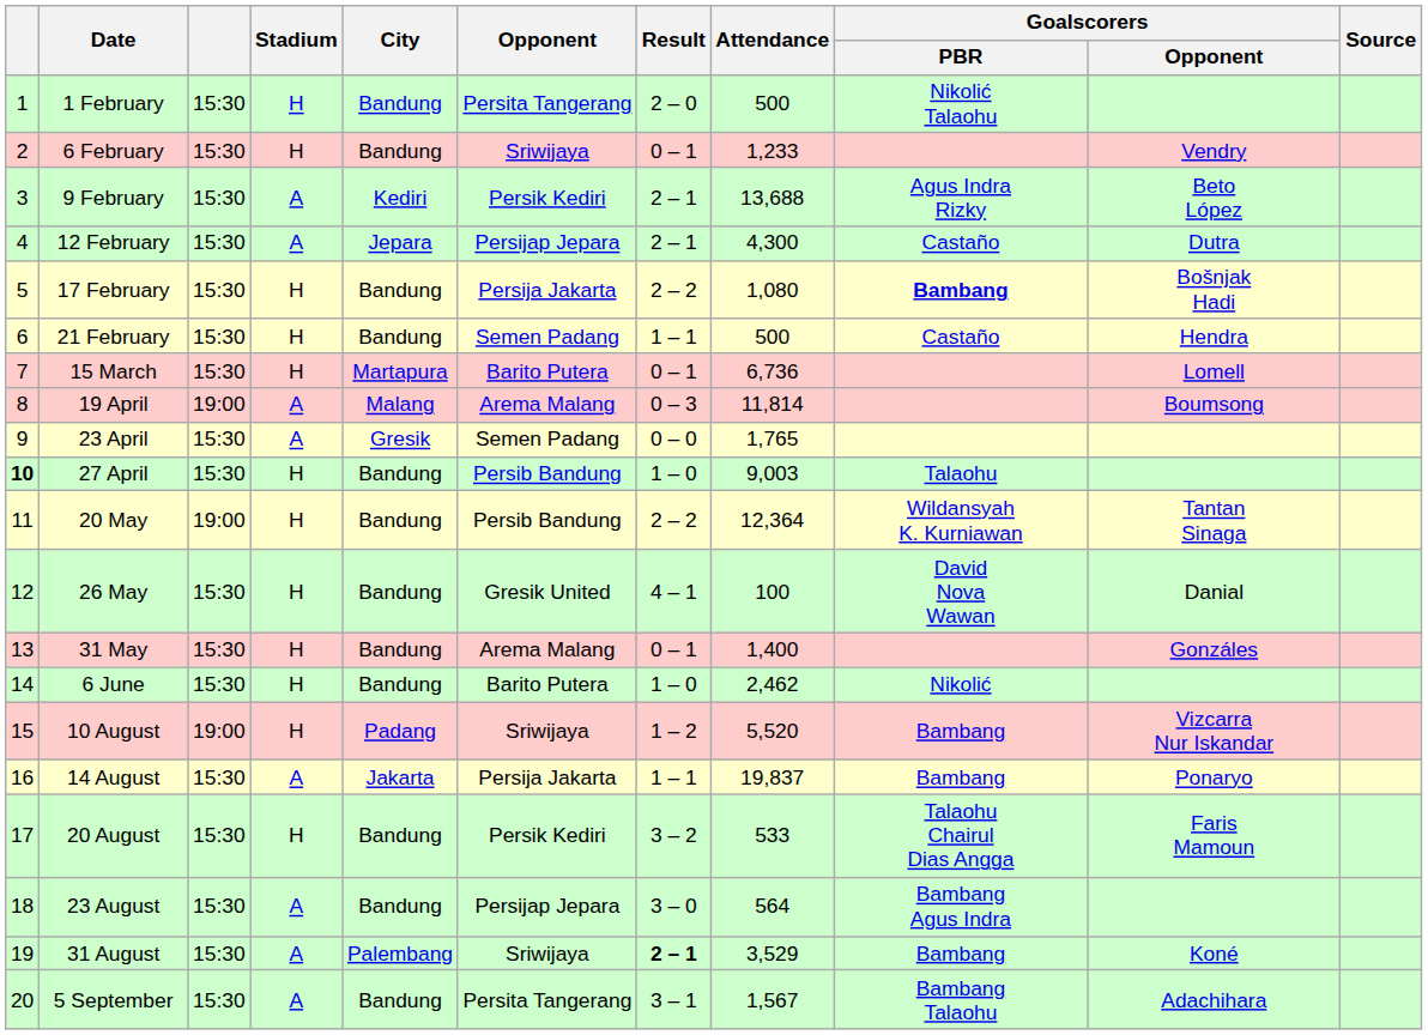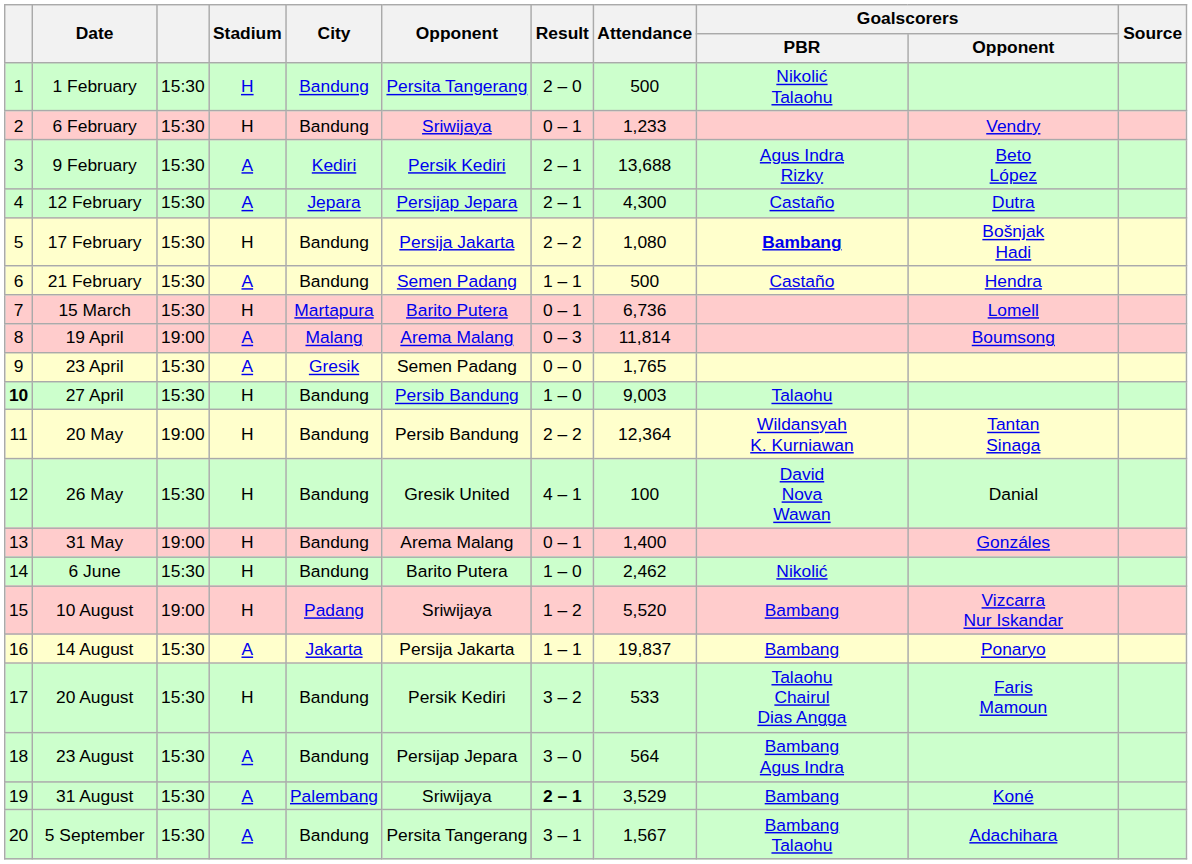21 February | Stadium: H -> A
31 May | column 3: 15:30 -> 19:00
